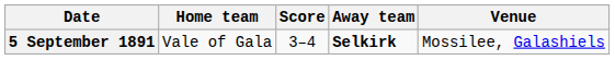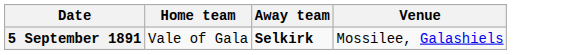- column: Score | 3–4
